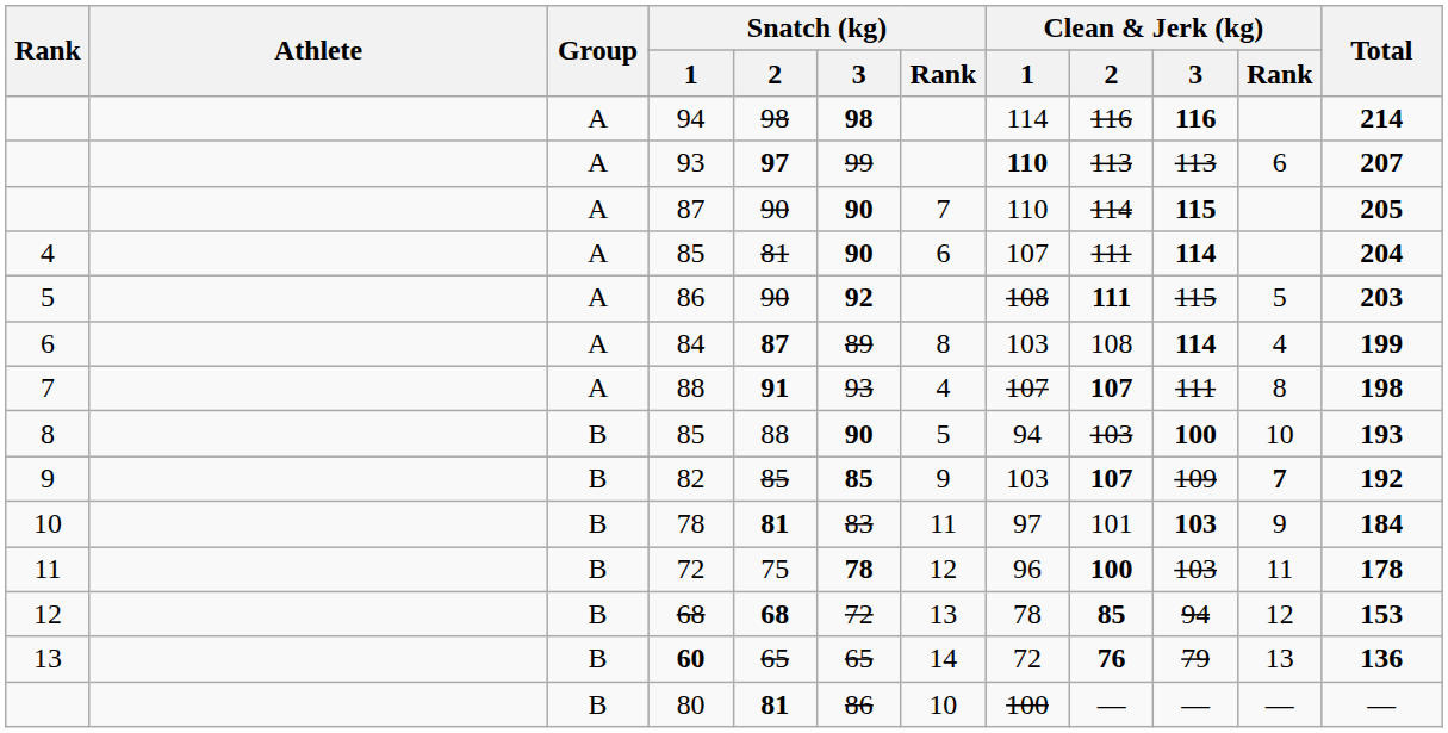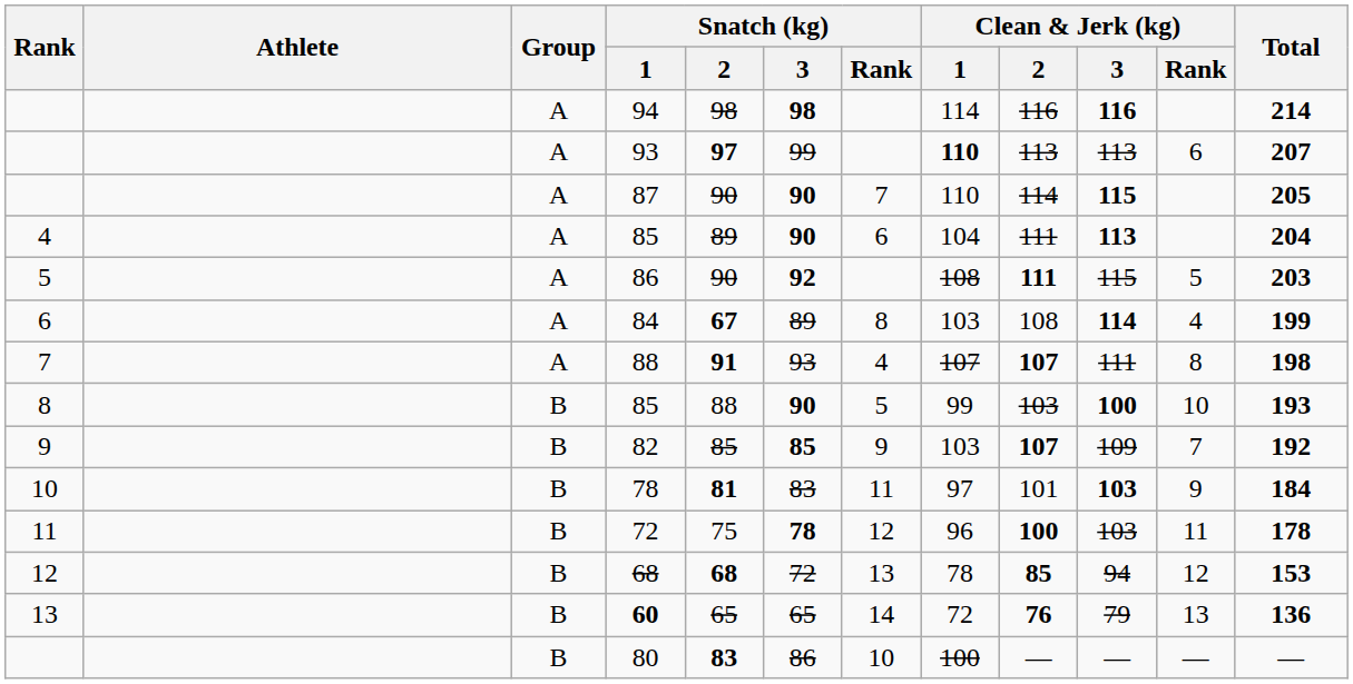4 / 85 | Snatch (kg) / 2: 81 -> 89
4 / 85 | Clean & Jerk (kg) / 1: 107 -> 104
4 / 85 | Clean & Jerk (kg) / 3: 114 -> 113
84 | Snatch (kg) / 2: 87 -> 67
8 / 85 | Clean & Jerk (kg) / 1: 94 -> 99
82 | Clean & Jerk (kg) / Rank: bold -> normal
80 | Snatch (kg) / 2: 81 -> 83
